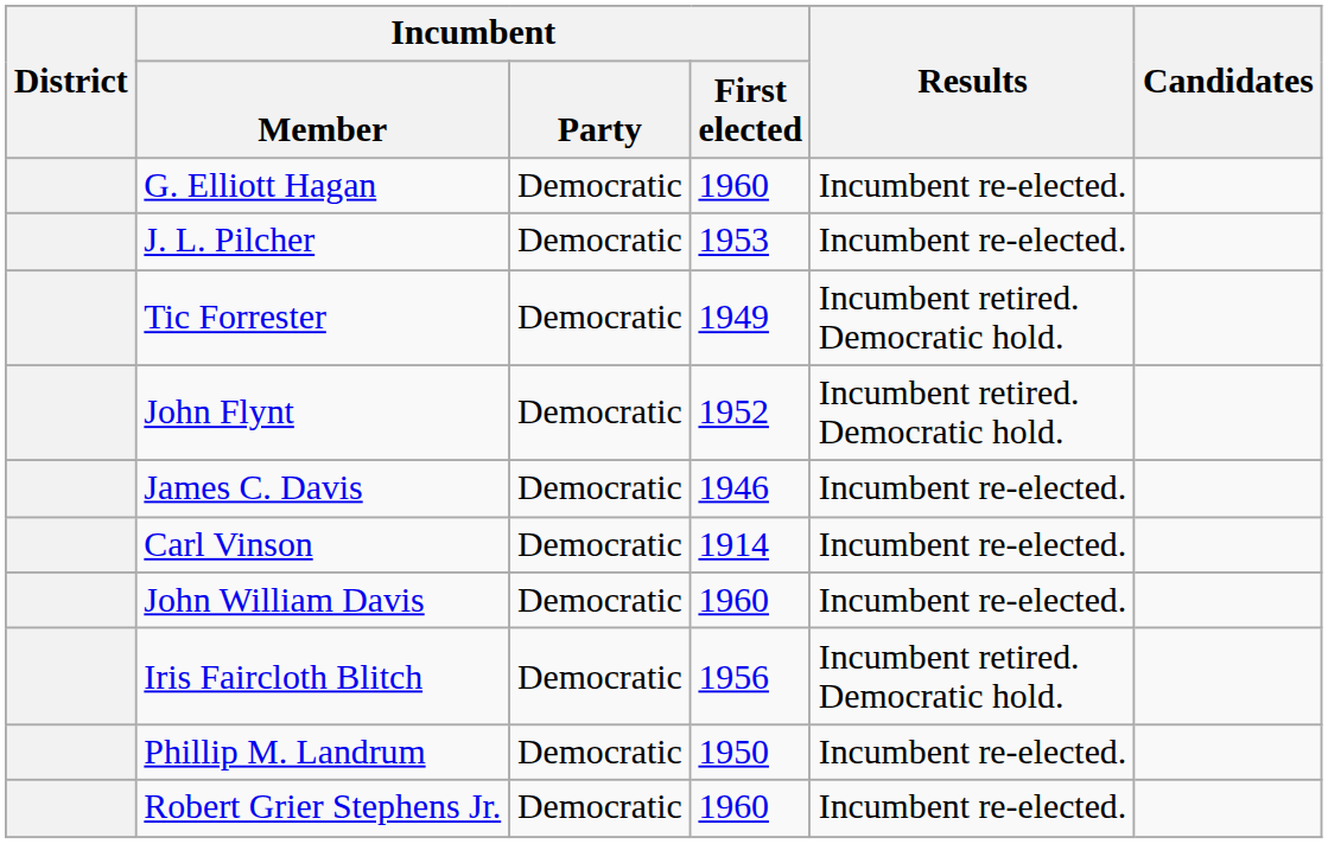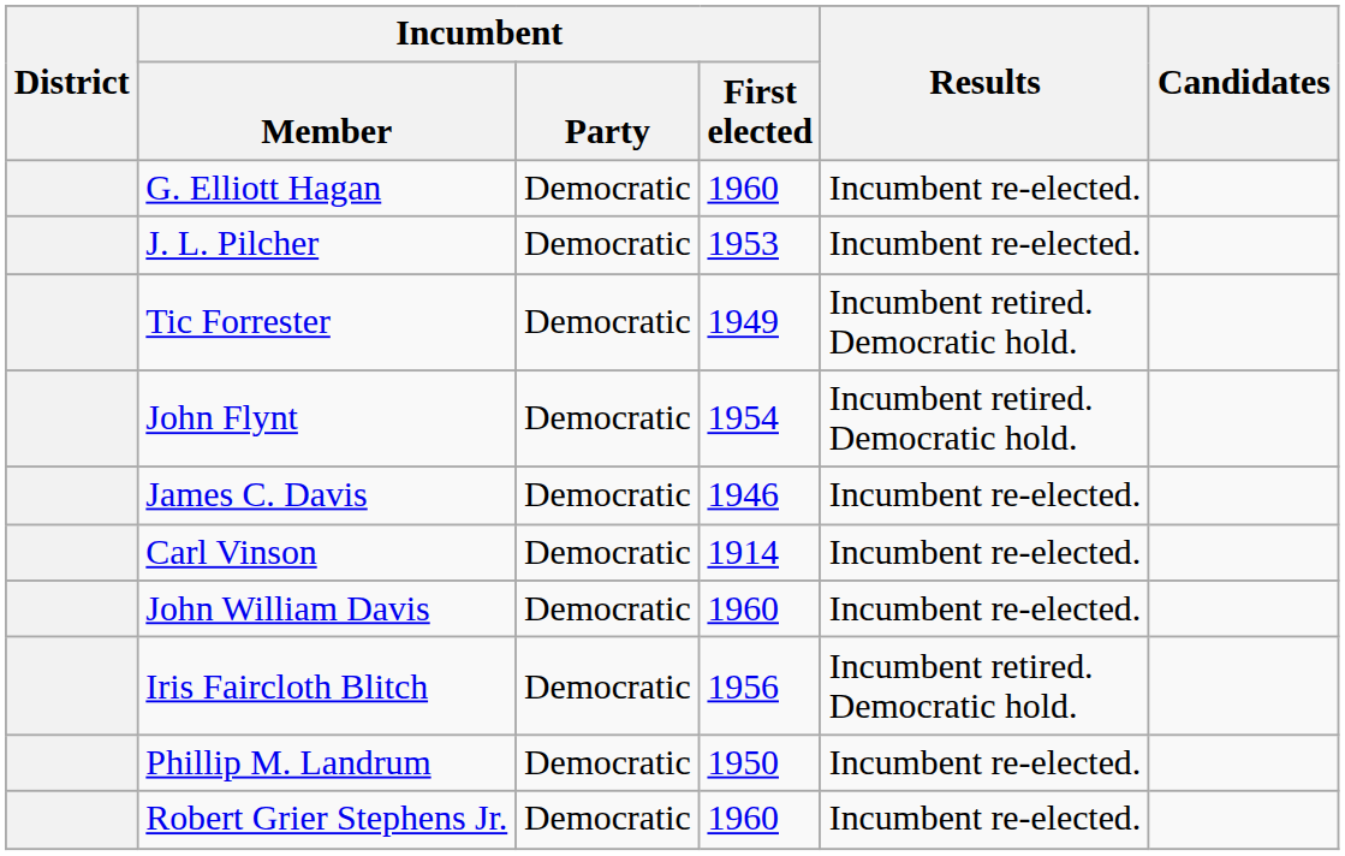John Flynt | Incumbent / First elected: 1952 -> 1954
